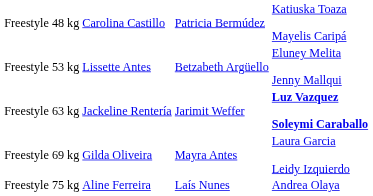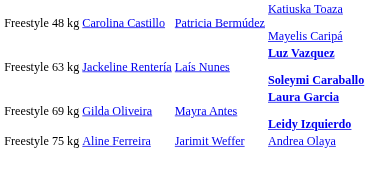- row: Freestyle 53 kg | Lissette Antes | Betzabeth Argüello | Eluney Melita Jenny Mallqui
Freestyle 63 kg | column 3: Jarimit Weffer -> Laís Nunes
Freestyle 69 kg | column 4: normal -> bold
Freestyle 75 kg | column 3: Laís Nunes -> Jarimit Weffer
